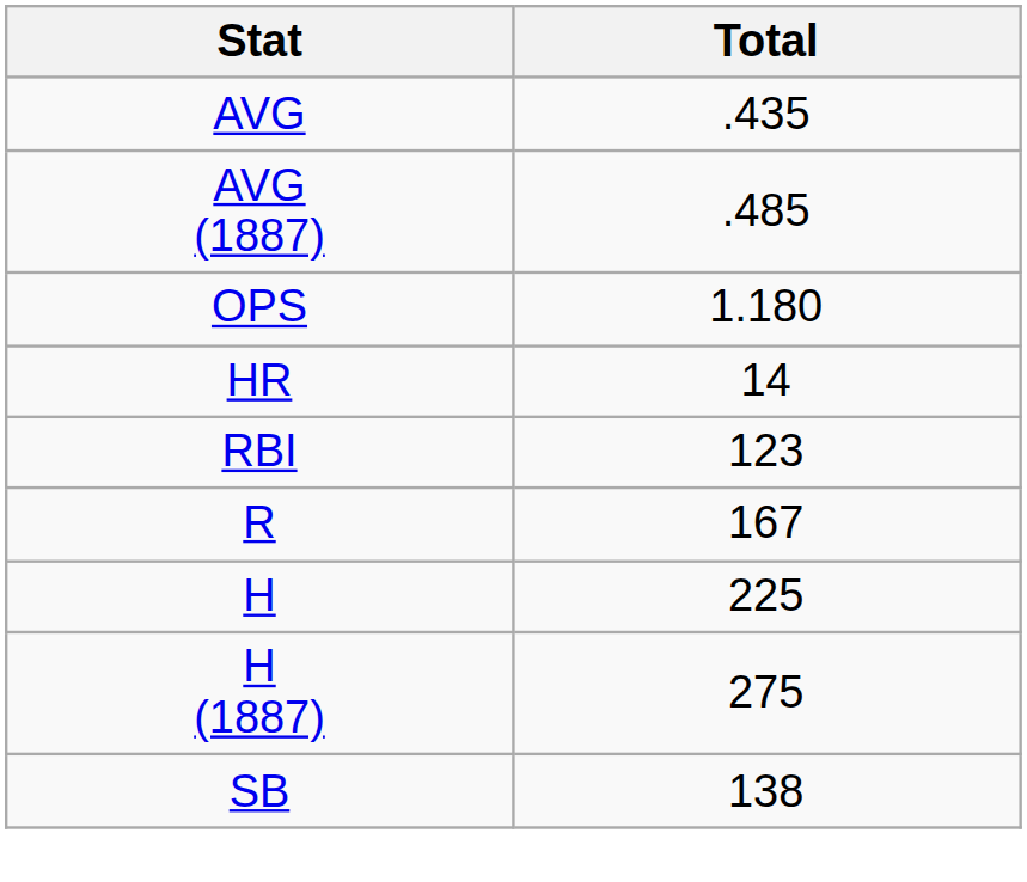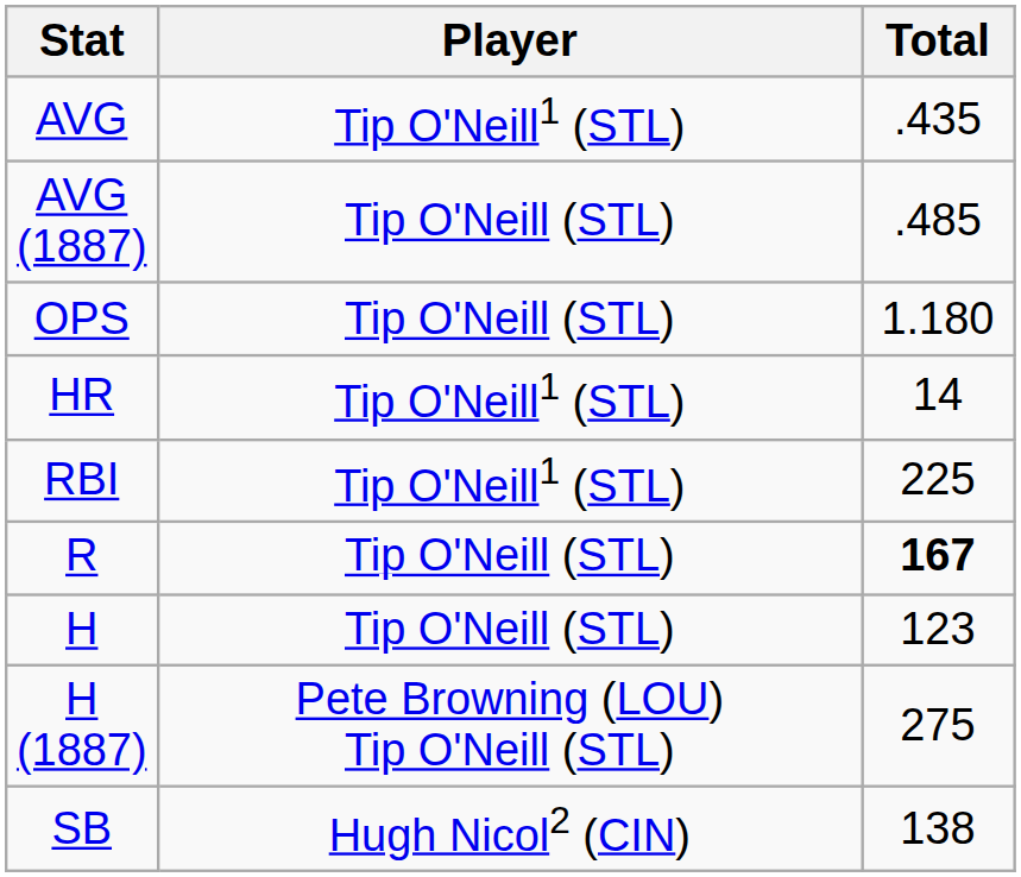+ column: Player | Tip O'Neill1 (STL) | Tip O'Neill (STL) | Tip O'Neill (STL) | Tip O'Neill1 (STL) | Tip O'Neill1 (STL) | Tip O'Neill (STL) | Tip O'Neill (STL) | Pete Browning (LOU) Tip O'Neill (STL) | Hugh Nicol2 (CIN)
RBI | Total: 123 -> 225
R | Total: normal -> bold
H | Total: 225 -> 123
